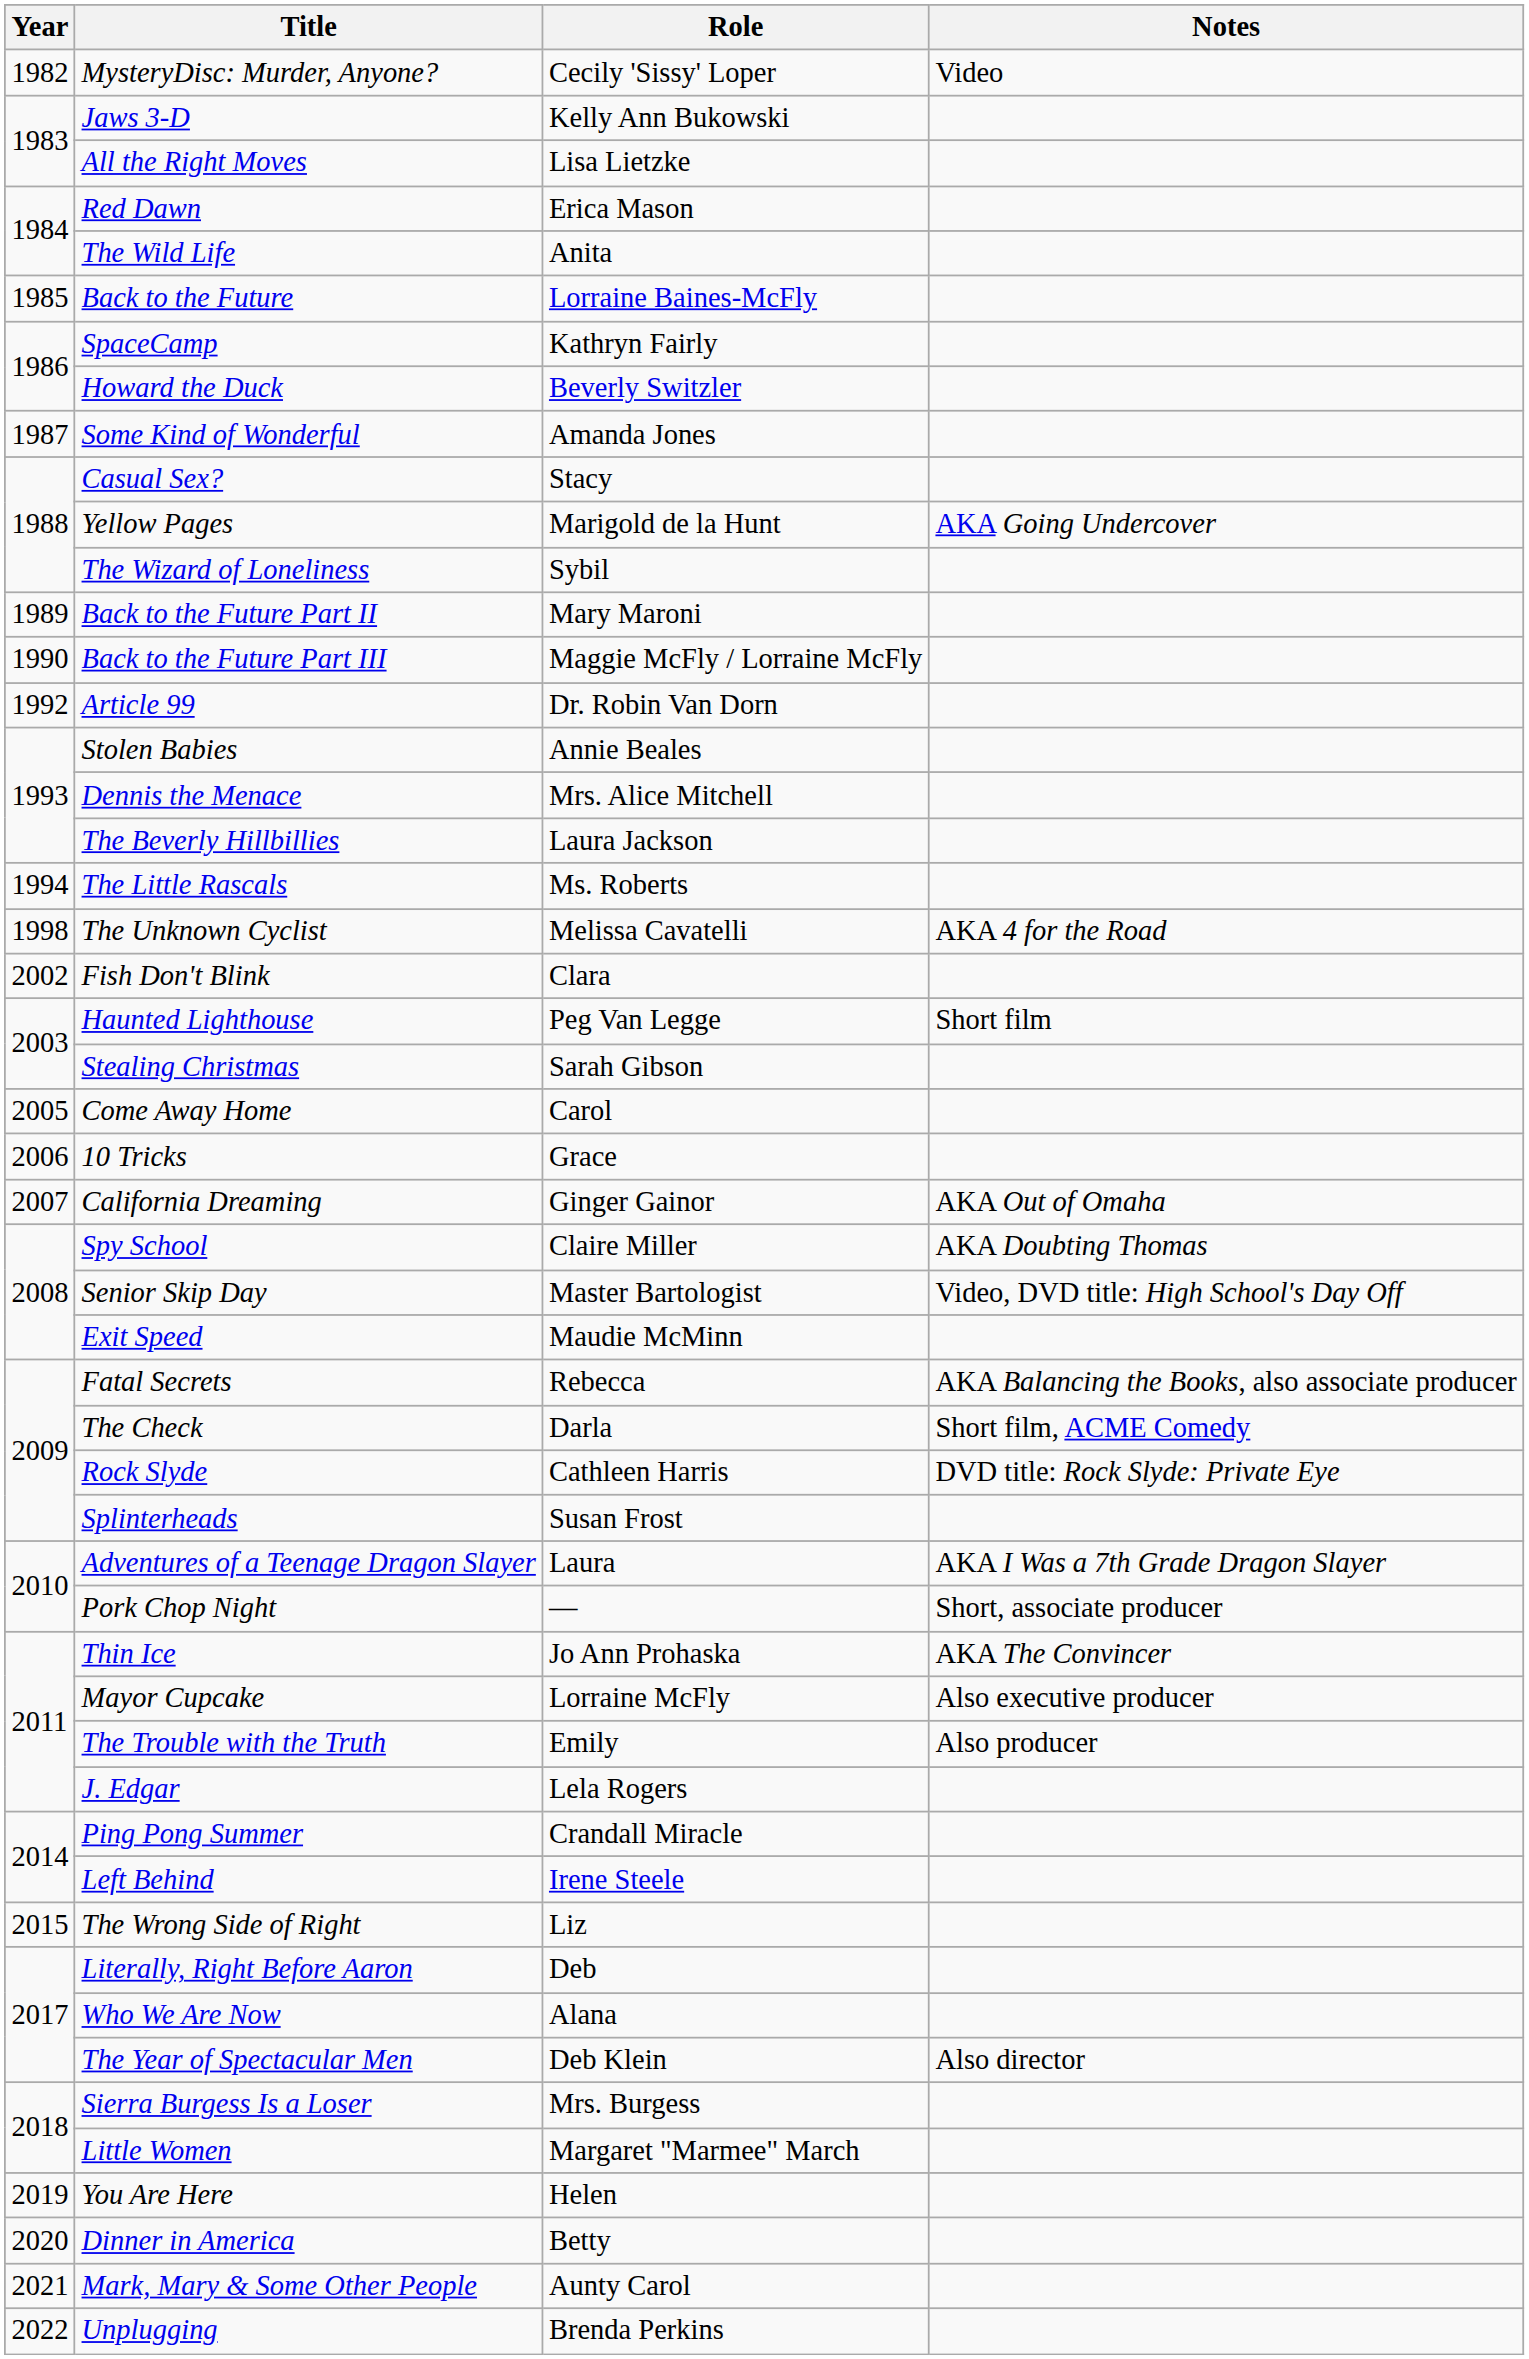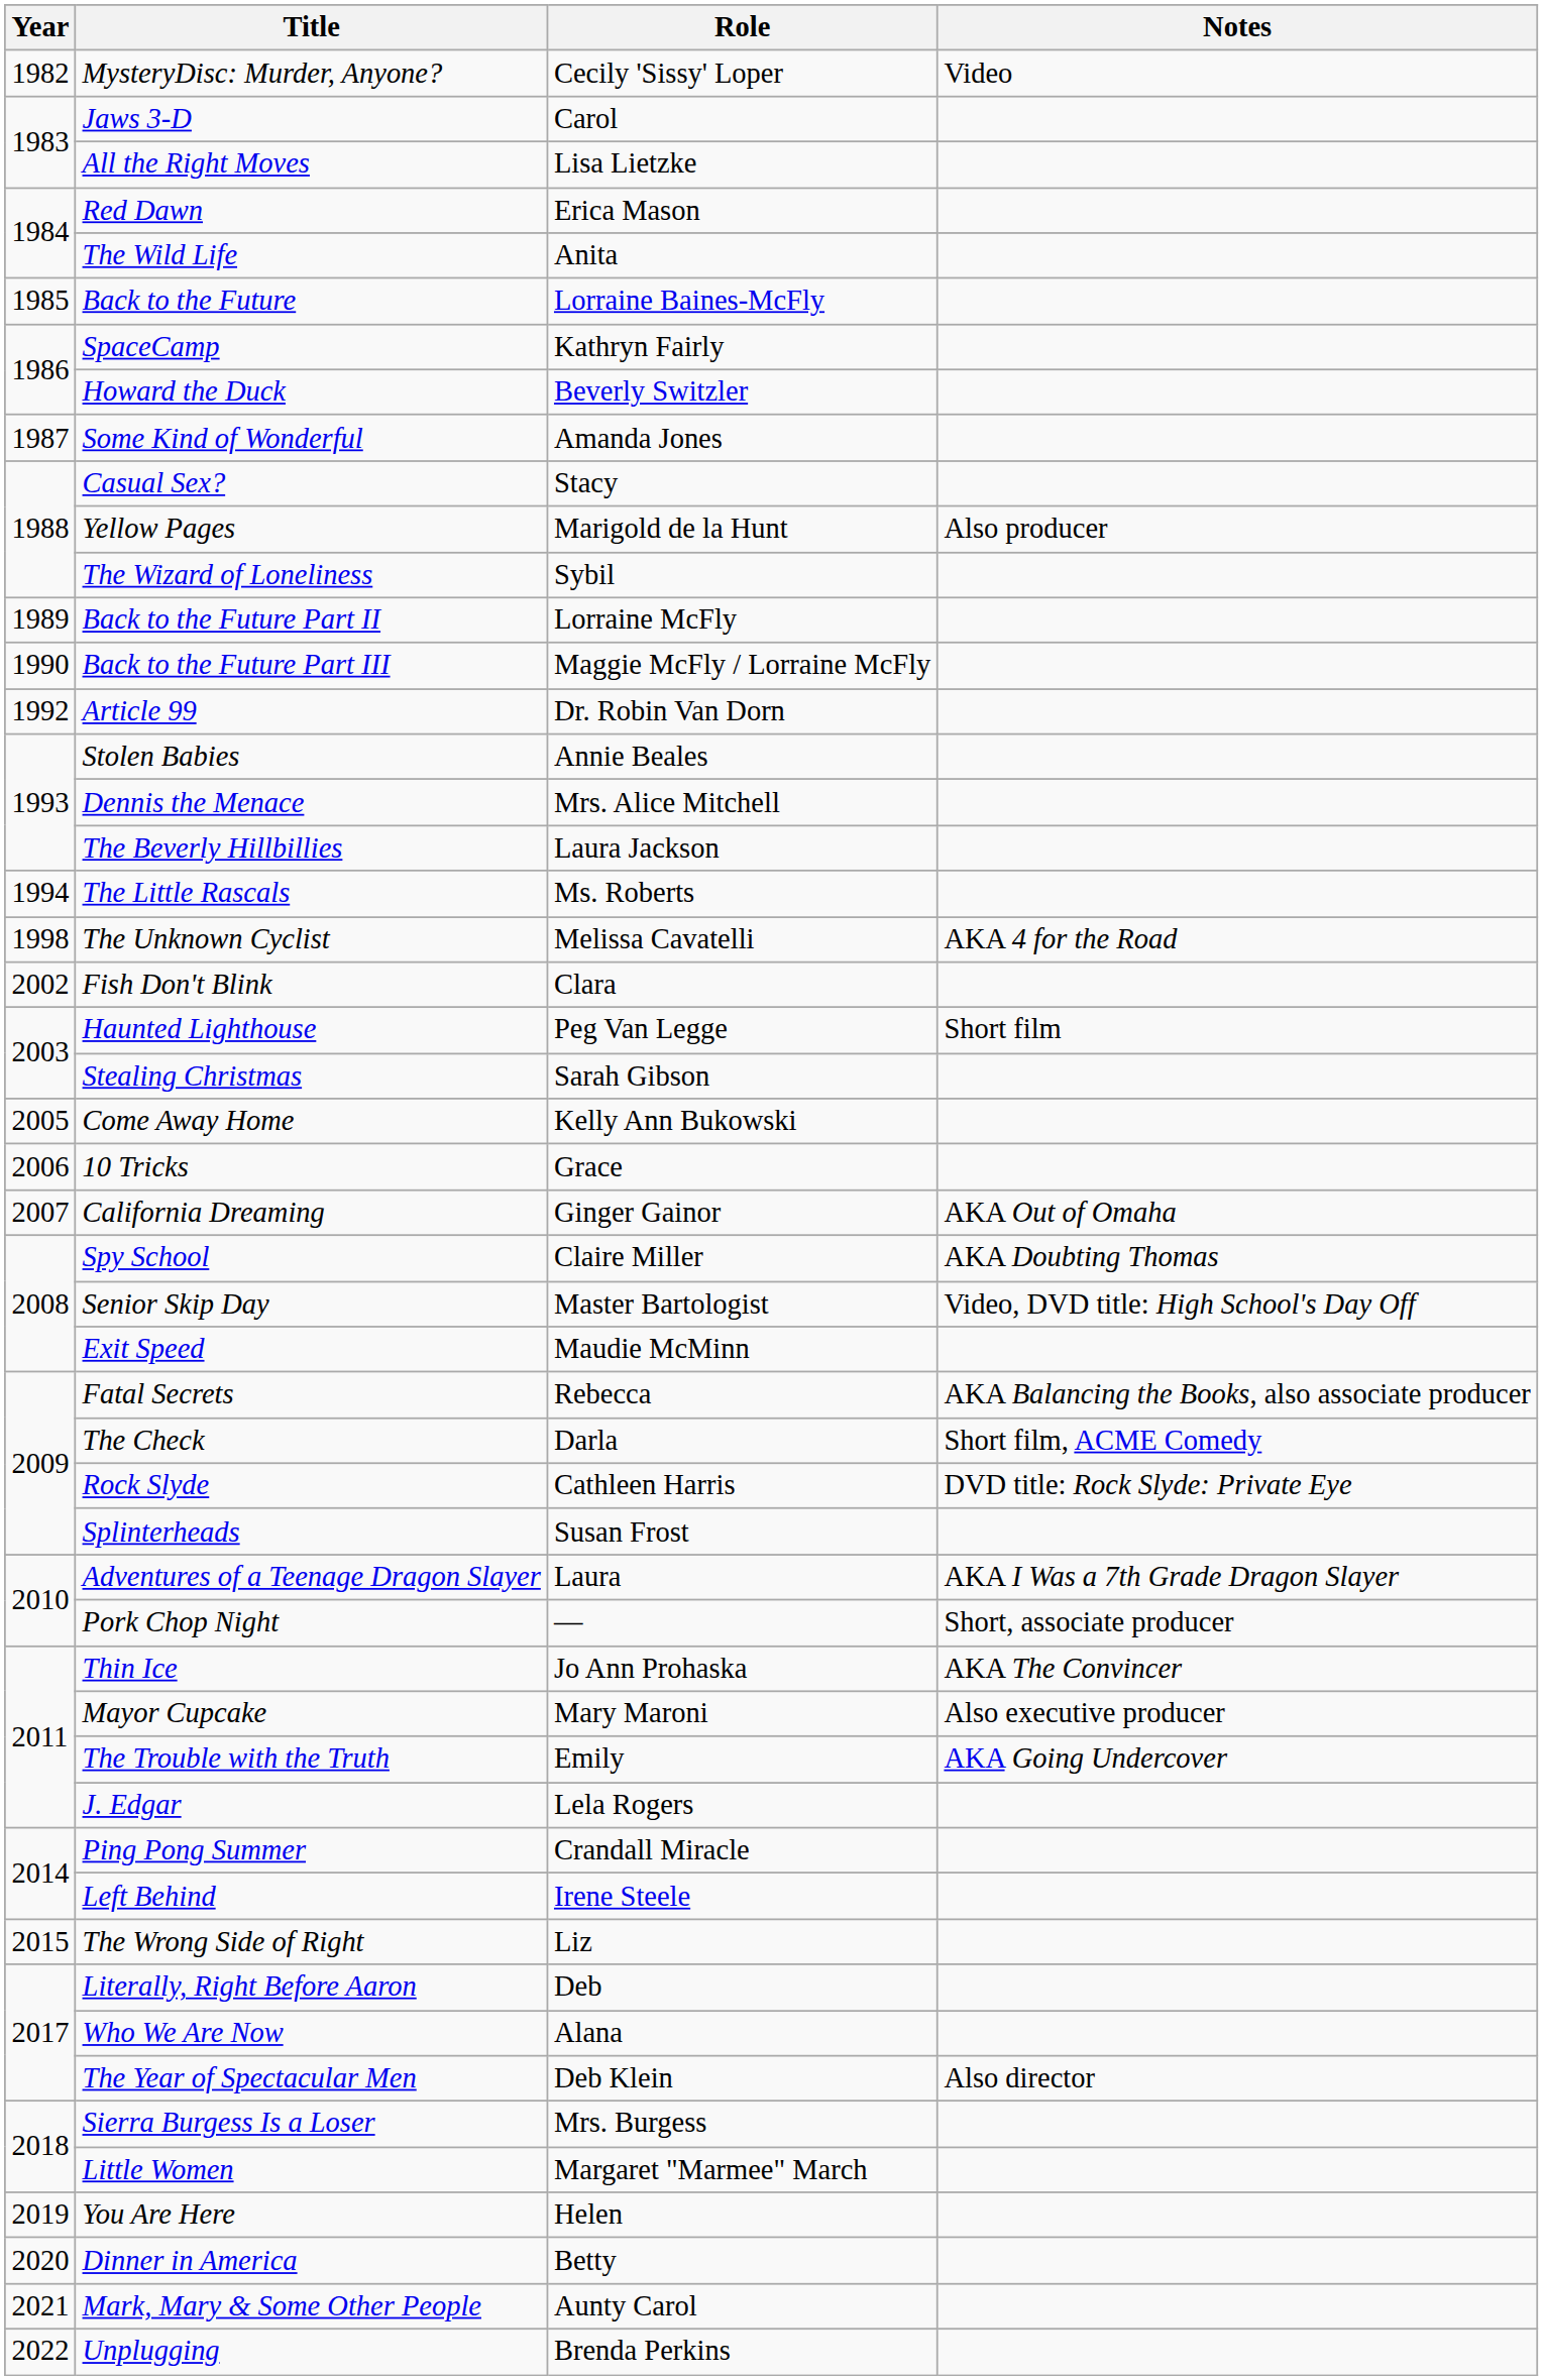Jaws 3-D | Role: Kelly Ann Bukowski -> Carol
Yellow Pages | Notes: AKA Going Undercover -> Also producer
Back to the Future Part II | Role: Mary Maroni -> Lorraine McFly
Come Away Home | Role: Carol -> Kelly Ann Bukowski
Mayor Cupcake | Role: Lorraine McFly -> Mary Maroni
The Trouble with the Truth | Notes: Also producer -> AKA Going Undercover
